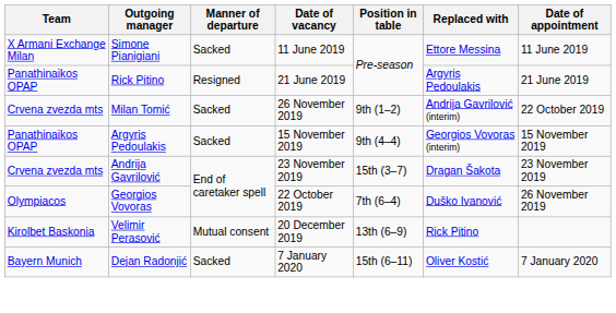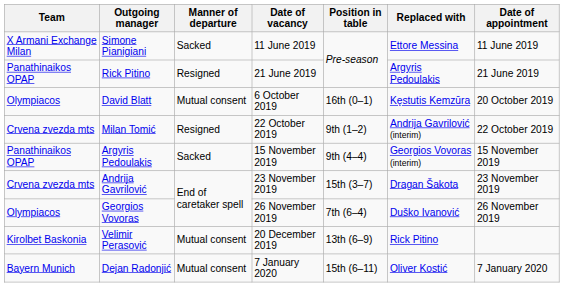+ row: Olympiacos | David Blatt | Mutual consent | 6 October 2019 | 16th (0–1) | Kęstutis Kemzūra | 20 October 2019
Milan Tomić | Manner of departure: Sacked -> Resigned
Milan Tomić | Date of vacancy: 26 November 2019 -> 22 October 2019
Georgios Vovoras | Date of vacancy: 22 October 2019 -> 26 November 2019
Dejan Radonjić | Manner of departure: Sacked -> Mutual consent
